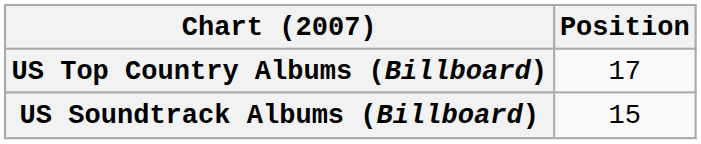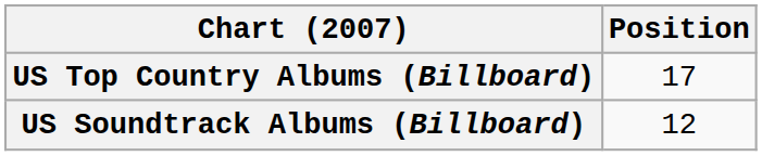US Soundtrack Albums (Billboard) | Position: 15 -> 12
